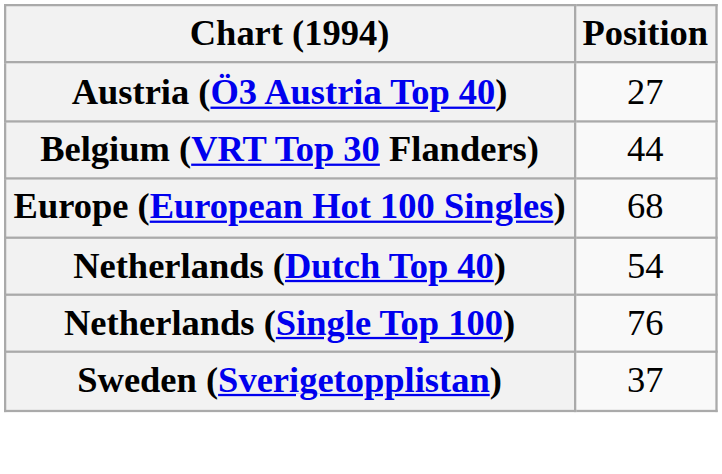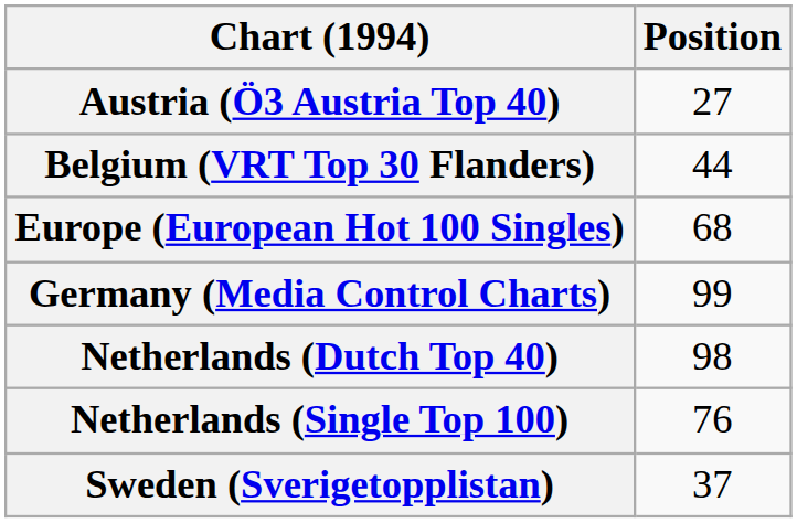+ row: Germany (Media Control Charts) | 99
Netherlands (Dutch Top 40) | Position: 54 -> 98
